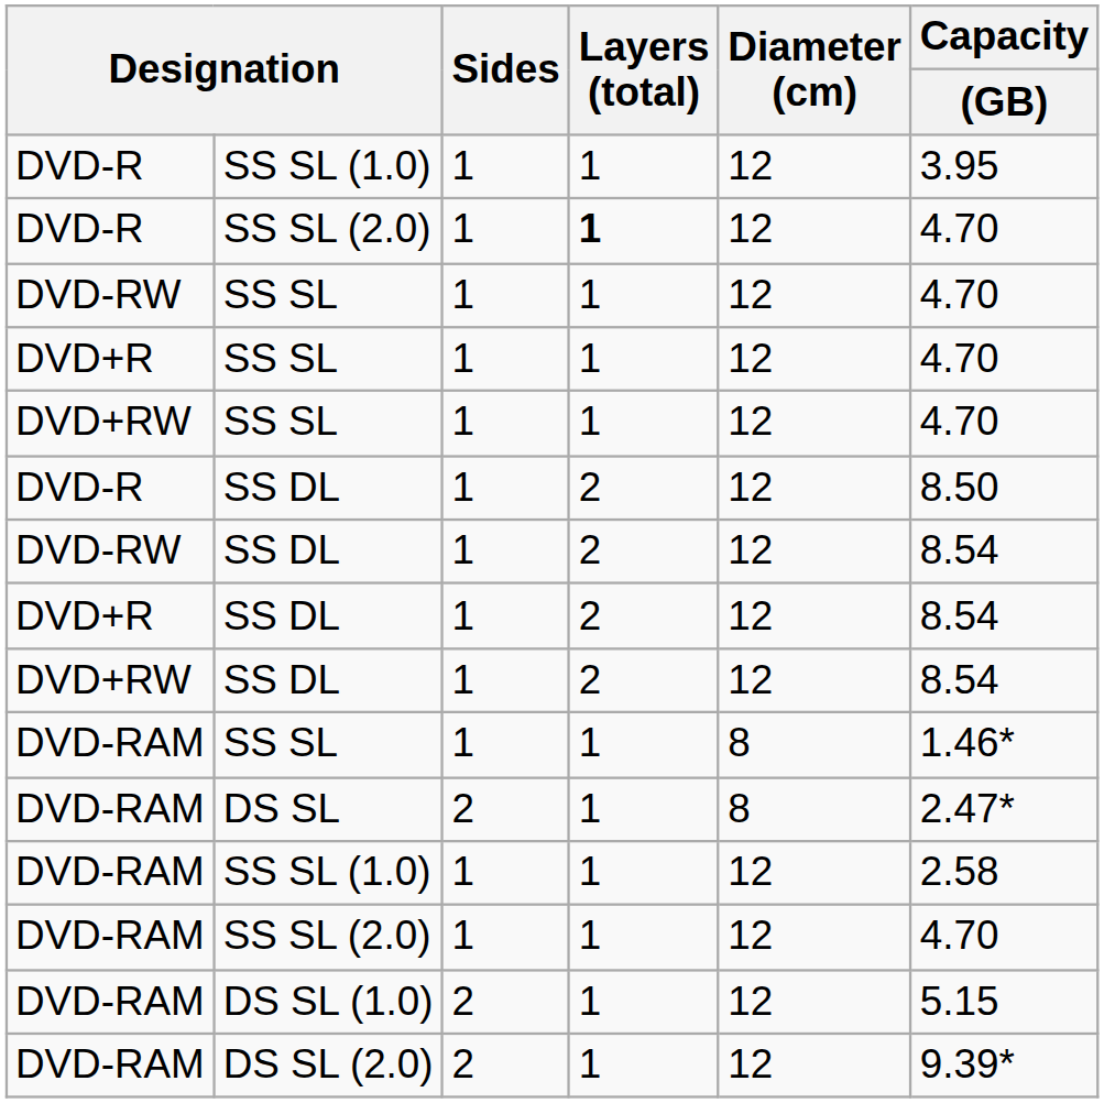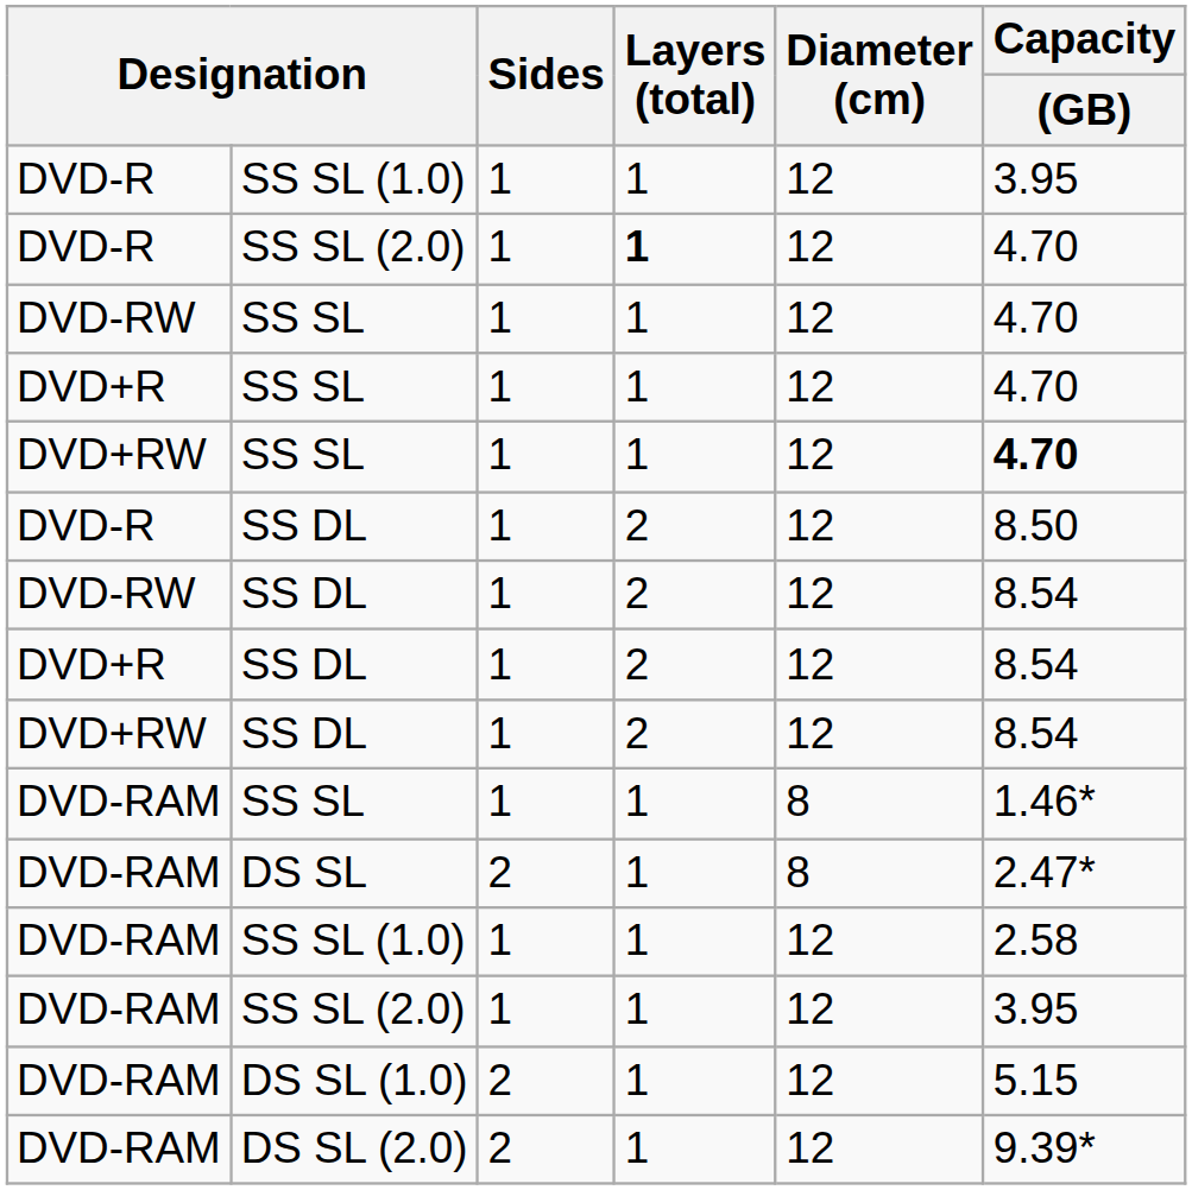DVD+RW / SS SL | Capacity / (GB): normal -> bold
DVD-RAM / SS SL (2.0) | Capacity / (GB): 4.70 -> 3.95
